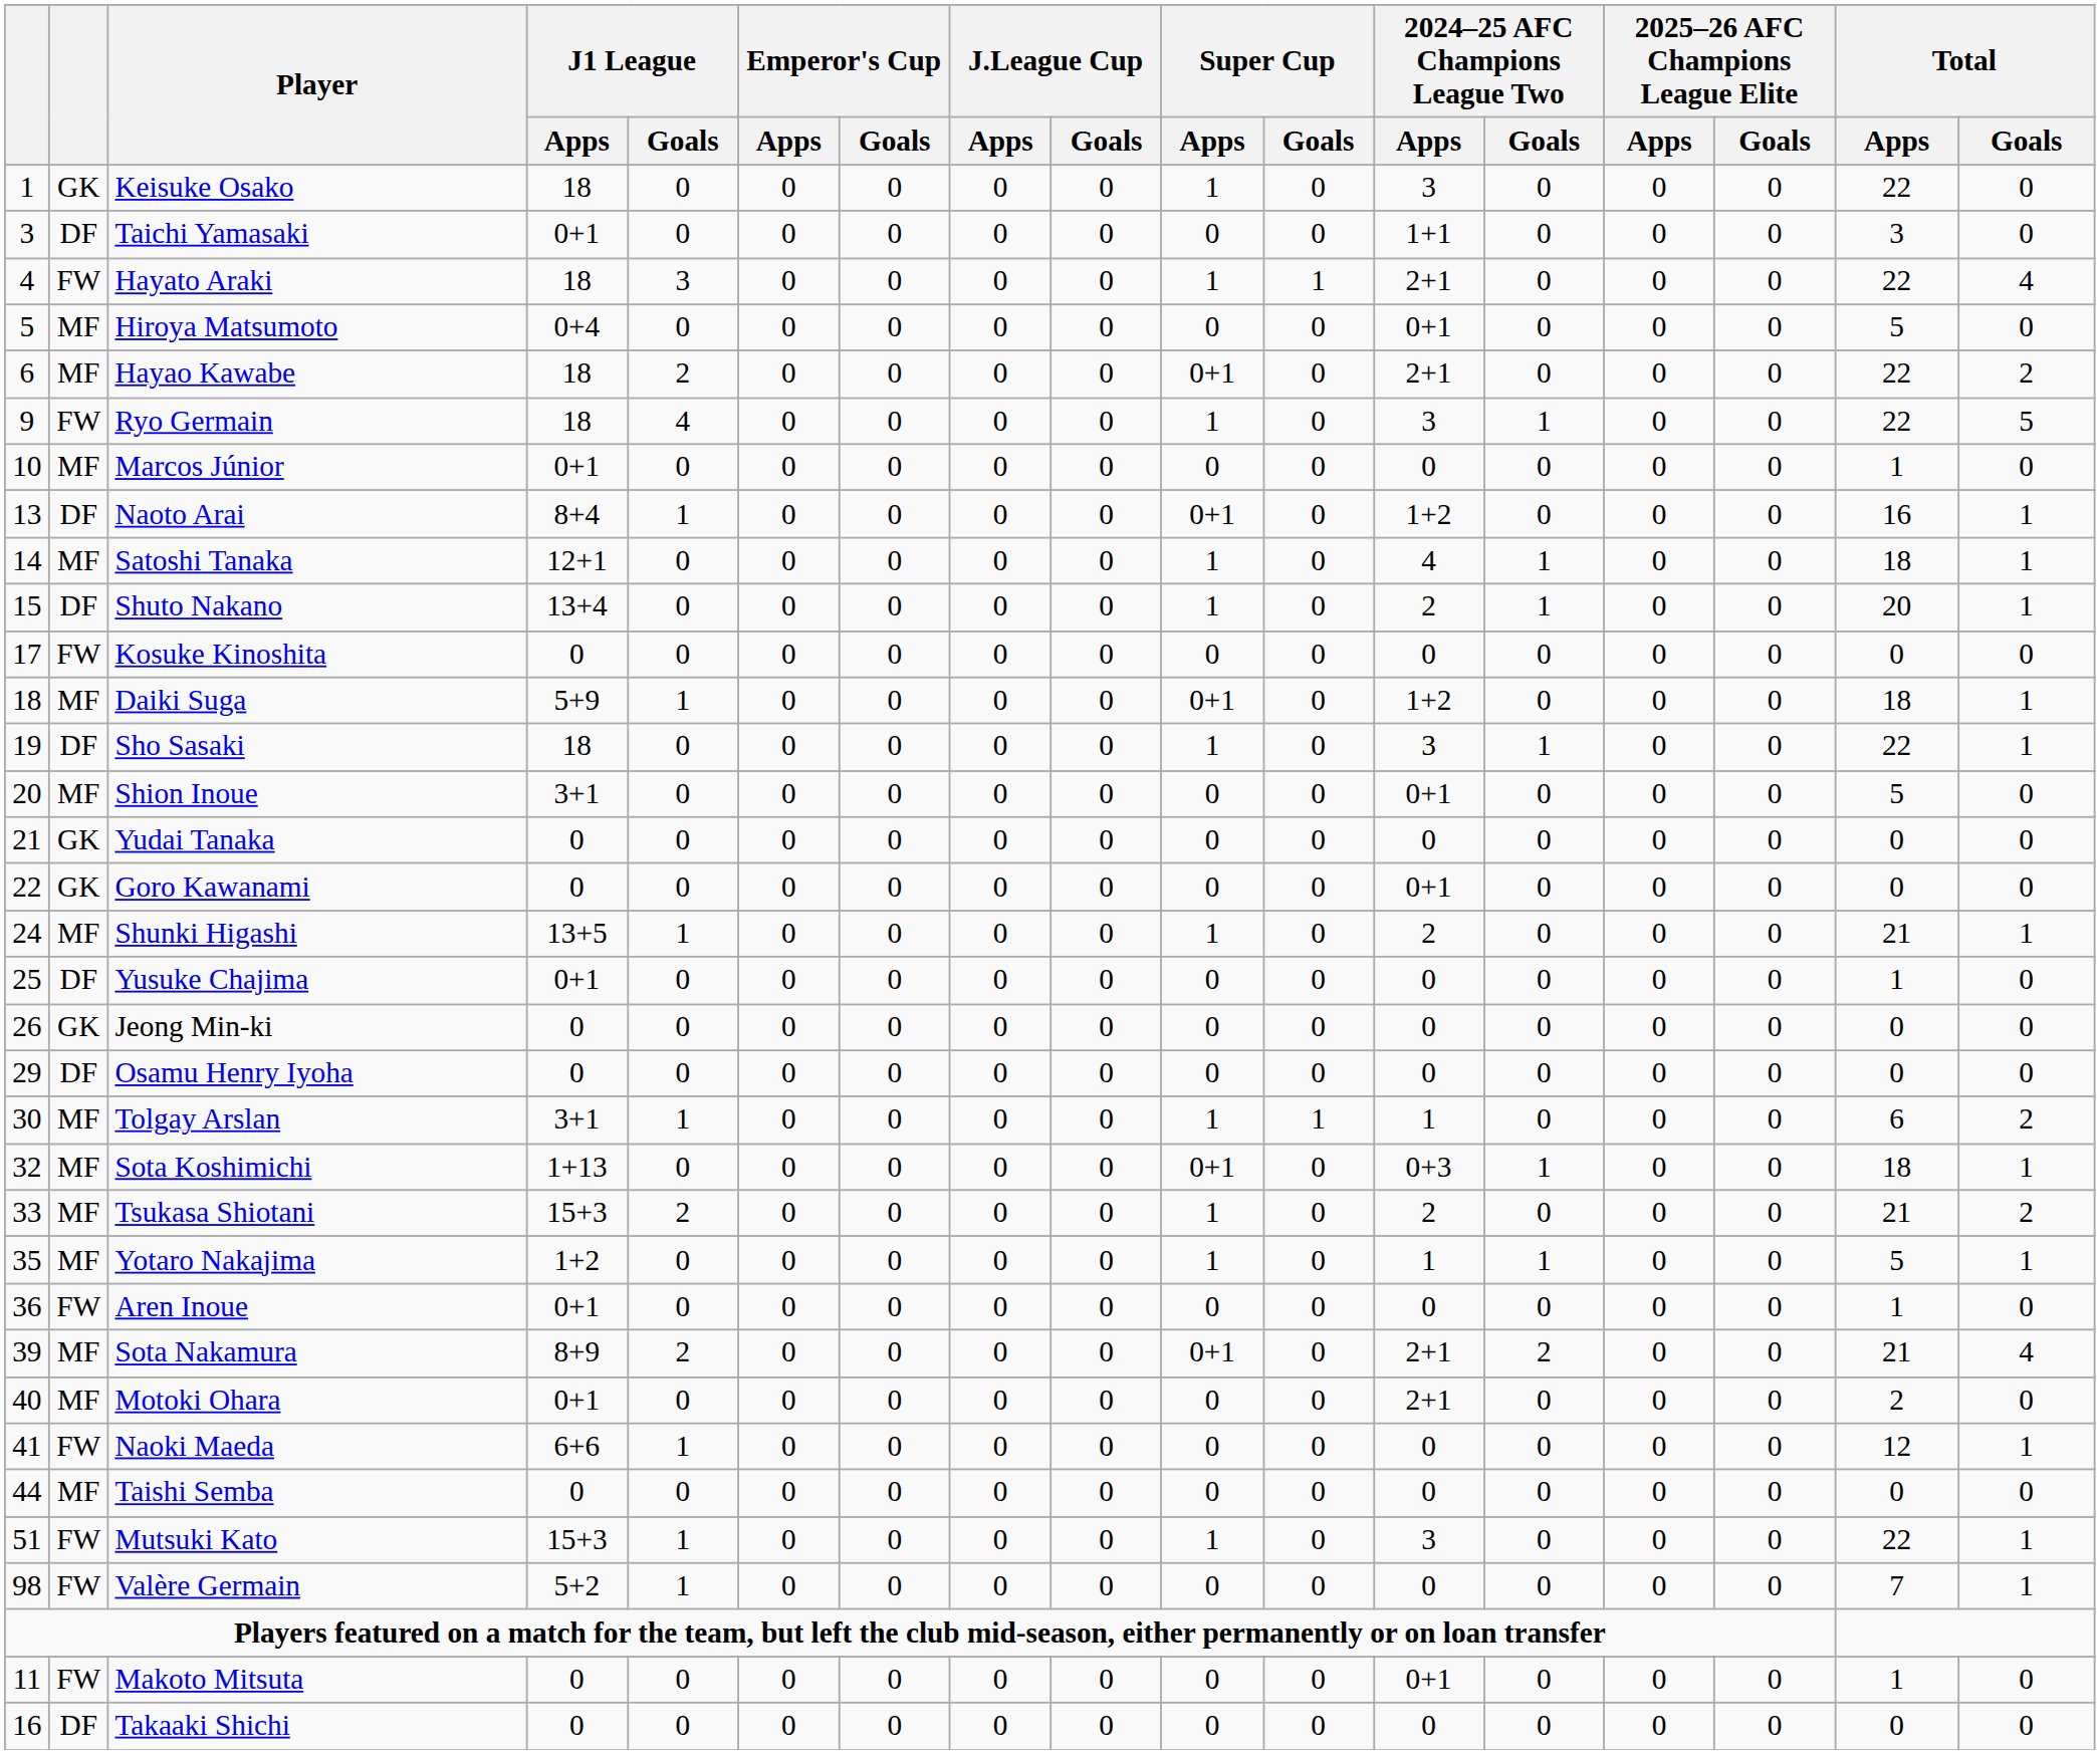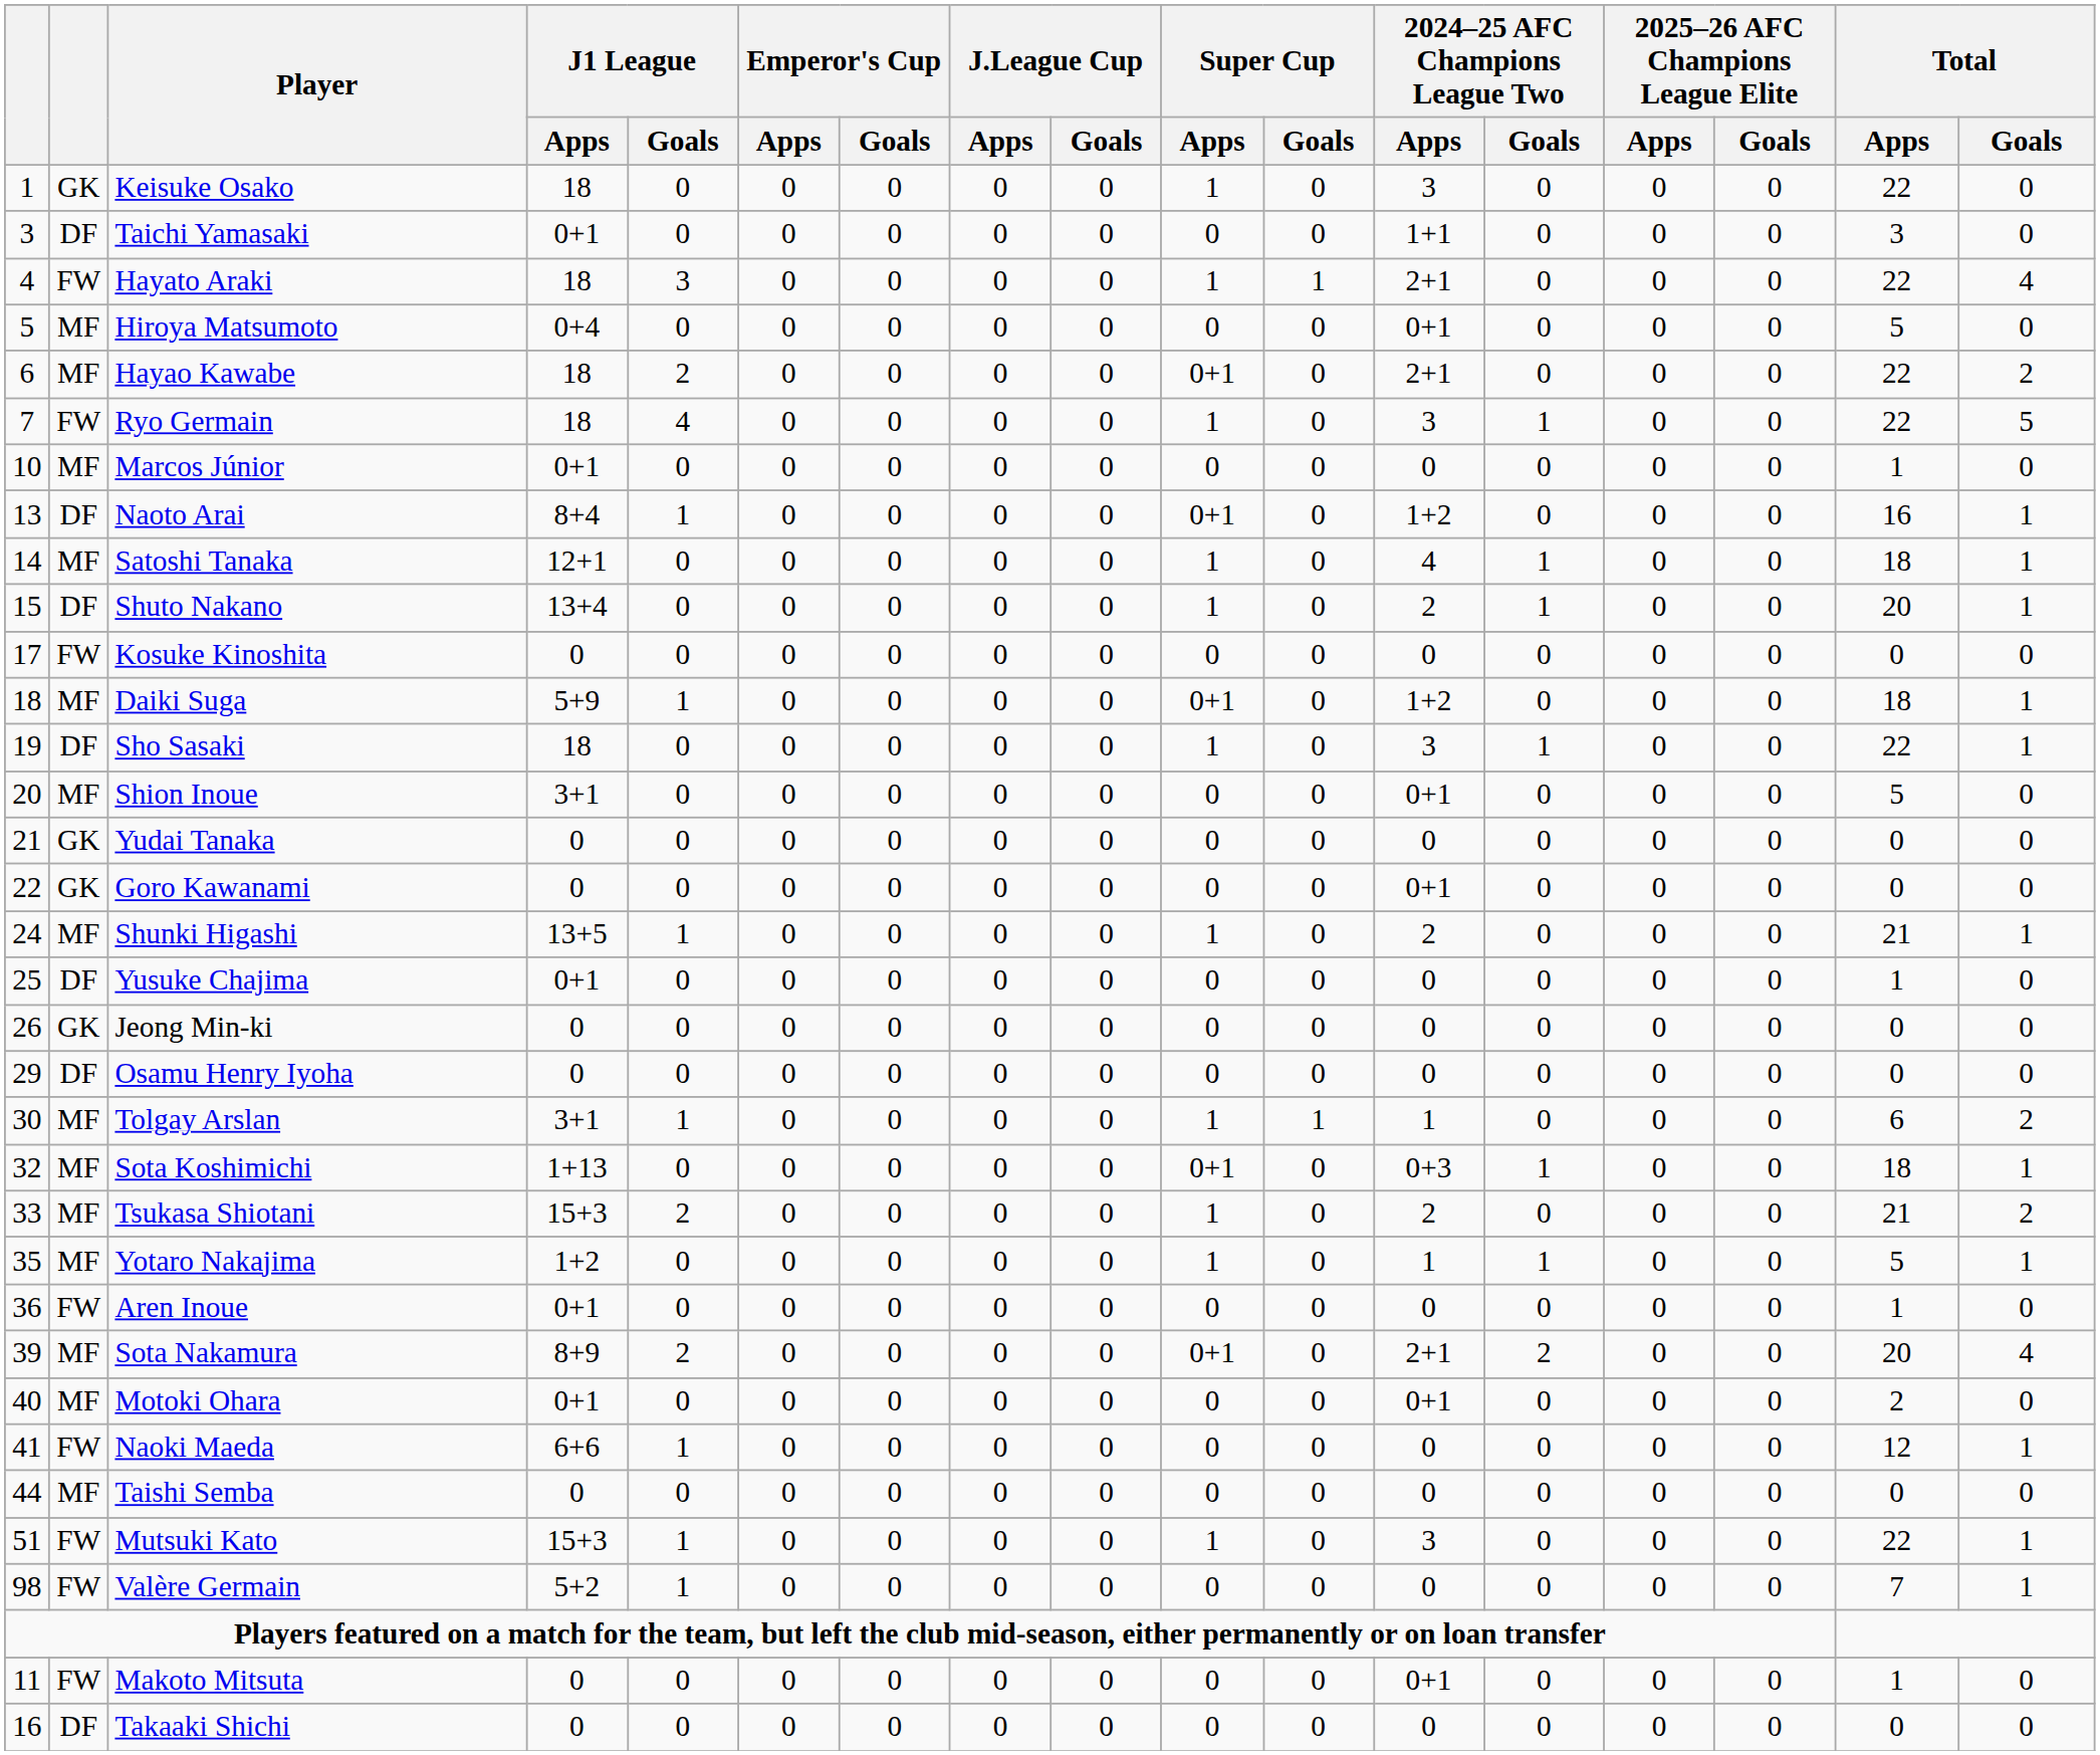Ryo Germain | column 1: 9 -> 7
Sota Nakamura | Total / Apps: 21 -> 20
Motoki Ohara | 2024–25 AFC Champions League Two / Apps: 2+1 -> 0+1
